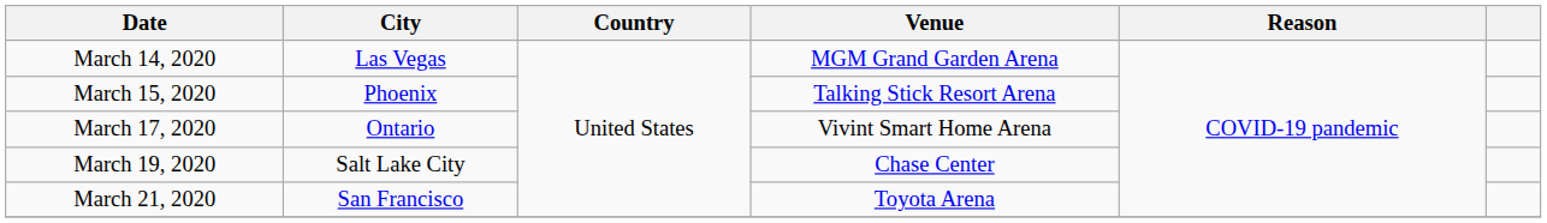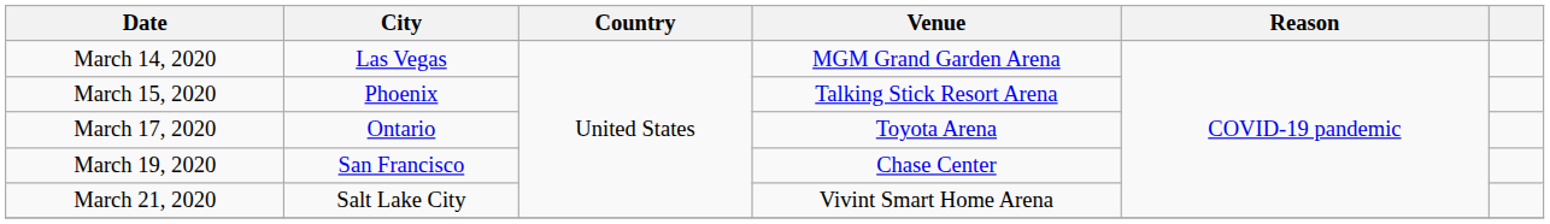March 17, 2020 | Venue: Vivint Smart Home Arena -> Toyota Arena
March 19, 2020 | City: Salt Lake City -> San Francisco
March 21, 2020 | City: San Francisco -> Salt Lake City
March 21, 2020 | Venue: Toyota Arena -> Vivint Smart Home Arena
